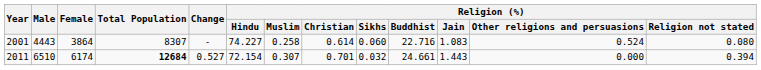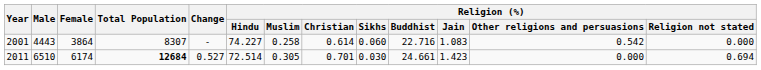2001 | Religion (%) / Other religions and persuasions: 0.524 -> 0.542
2001 | Religion (%) / Religion not stated: 0.080 -> 0.000
2011 | Religion (%) / Hindu: 72.154 -> 72.514
2011 | Religion (%) / Muslim: 0.307 -> 0.305
2011 | Religion (%) / Sikhs: 0.032 -> 0.030
2011 | Religion (%) / Jain: 1.443 -> 1.423
2011 | Religion (%) / Religion not stated: 0.394 -> 0.694
